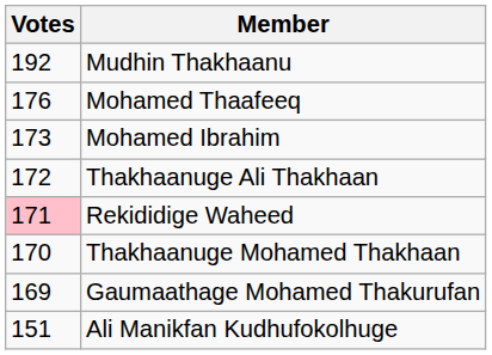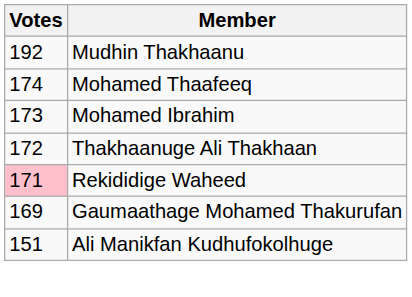Mohamed Thaafeeq | Votes: 176 -> 174
- row: 170 | Thakhaanuge Mohamed Thakhaan
